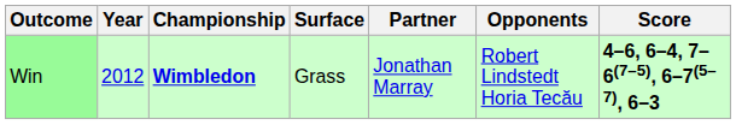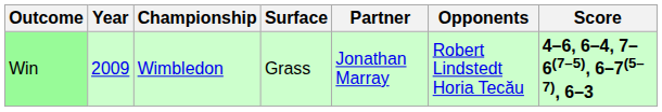Win | Year: 2012 -> 2009
Win | Championship: bold -> normal
